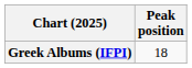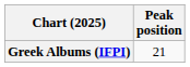Greek Albums (IFPI) | Peak position: 18 -> 21
